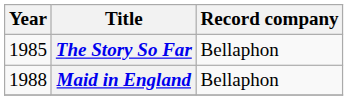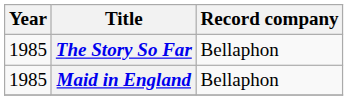Maid in England | Year: 1988 -> 1985
